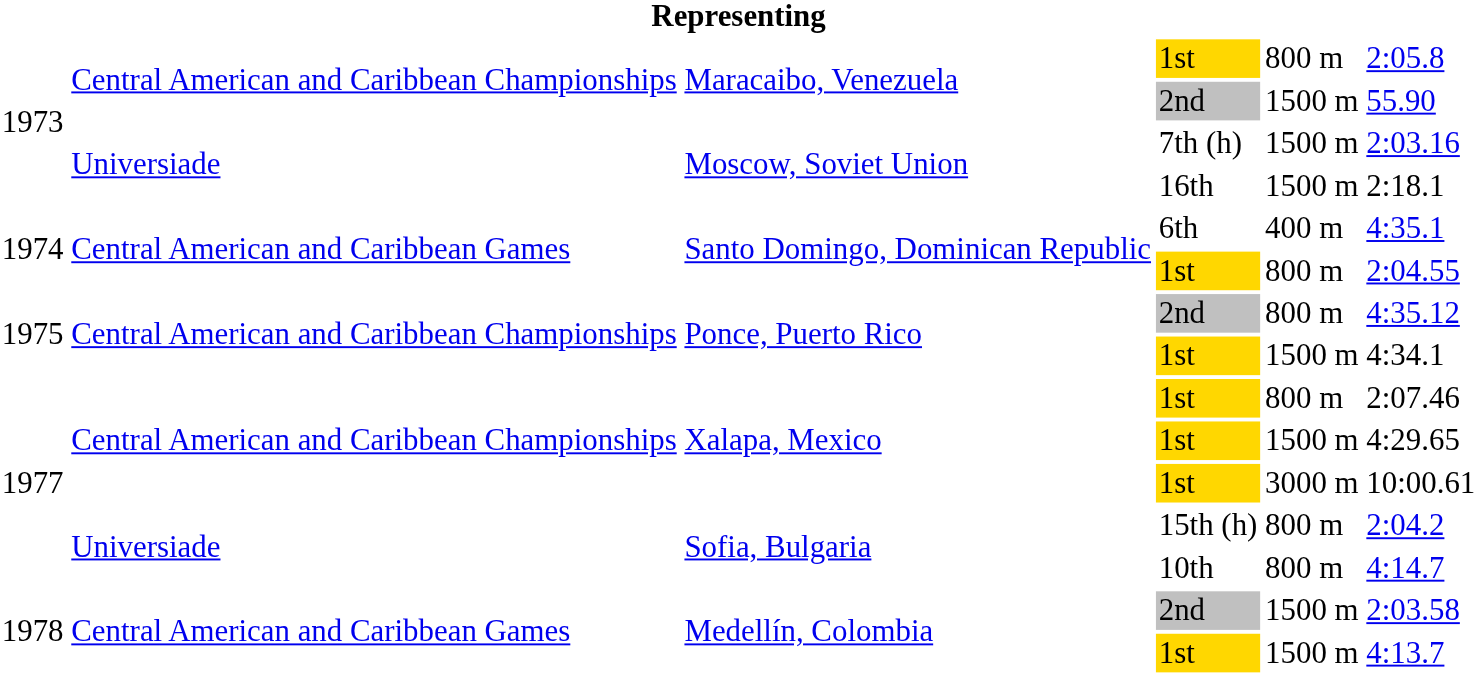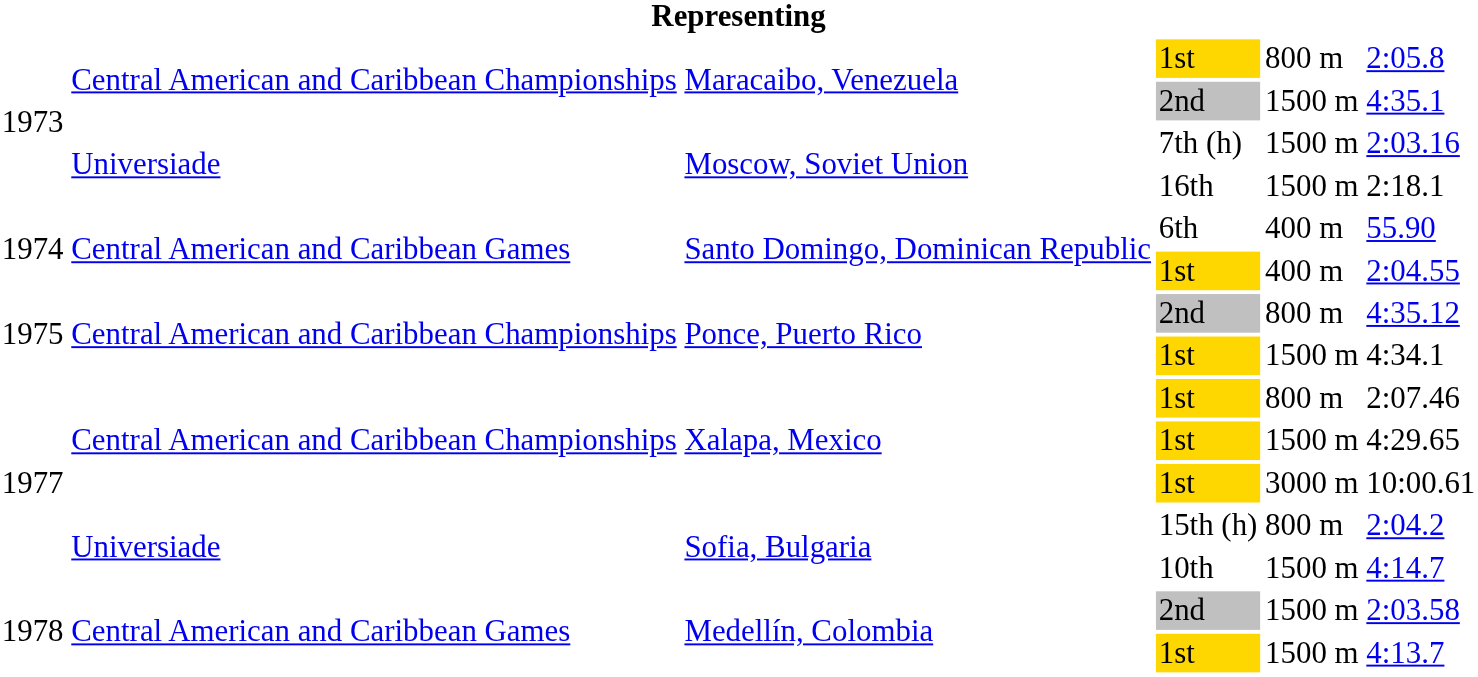Maracaibo, Venezuela / 2nd | column 6: 55.90 -> 4:35.1
Santo Domingo, Dominican Republic / 6th | column 6: 4:35.1 -> 55.90
Santo Domingo, Dominican Republic / 1st | column 5: 800 m -> 400 m
Sofia, Bulgaria / 10th | column 5: 800 m -> 1500 m
